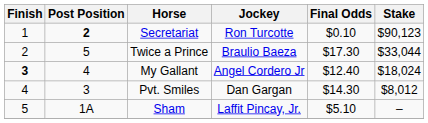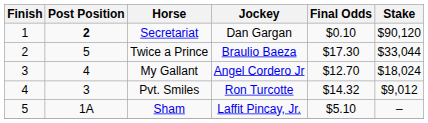Secretariat | Jockey: Ron Turcotte -> Dan Gargan
Secretariat | Stake: $90,123 -> $90,120
My Gallant | Finish: bold -> normal
My Gallant | Final Odds: $12.40 -> $12.70
Pvt. Smiles | Jockey: Dan Gargan -> Ron Turcotte
Pvt. Smiles | Final Odds: $14.30 -> $14.32
Pvt. Smiles | Stake: $8,012 -> $9,012
